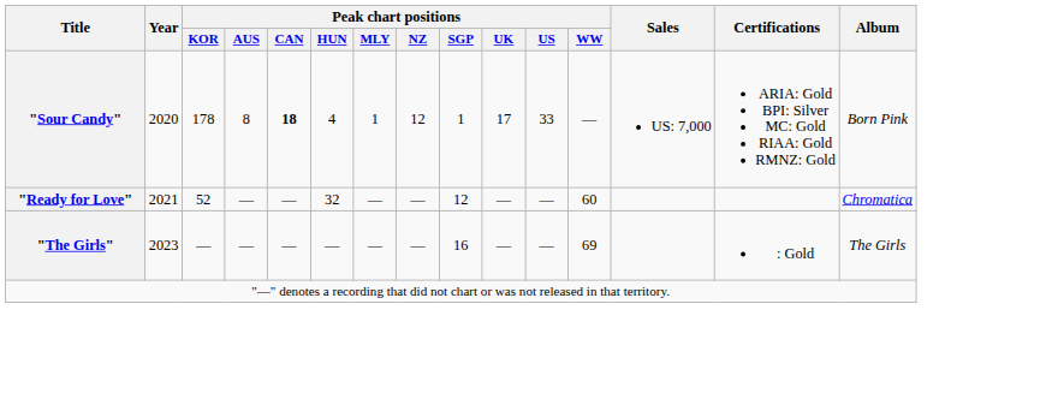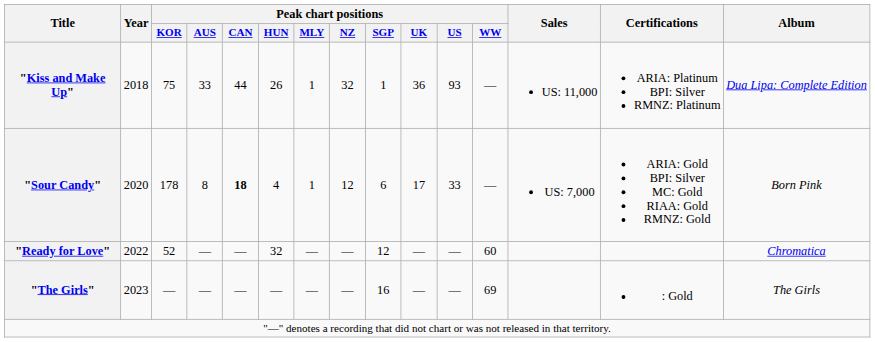+ row: "Kiss and Make Up" | 2018 | 75 | 33 | 44 | 26 | 1 | 32 | 1 | 36 | 93 | — | US: 11,000 | ARIA: Platinum BPI: Silver RMNZ: Platinum | Dua Lipa: Complete Edition
"Sour Candy" | Peak chart positions / SGP: 1 -> 6
"Ready for Love" | Year: 2021 -> 2022
